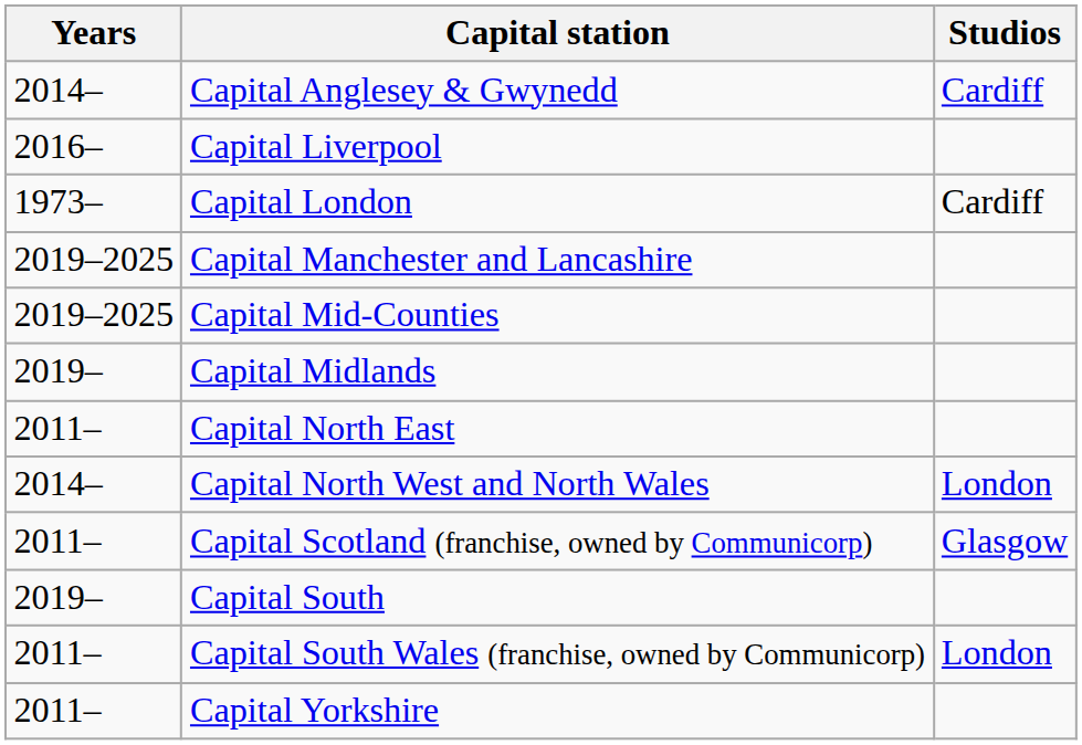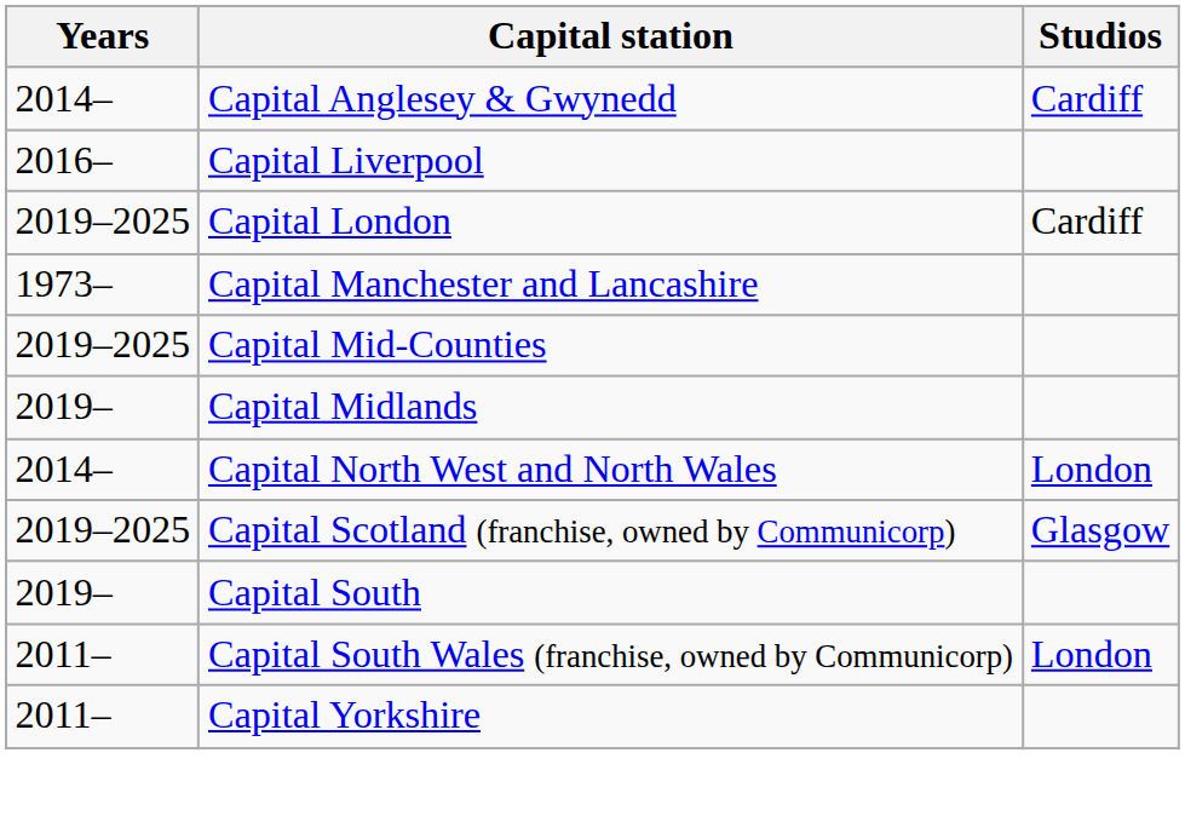Capital London | Years: 1973– -> 2019–2025
Capital Manchester and Lancashire | Years: 2019–2025 -> 1973–
- row: 2011– | Capital North East
Capital Scotland (franchise, owned by Communicorp) | Years: 2011– -> 2019–2025
